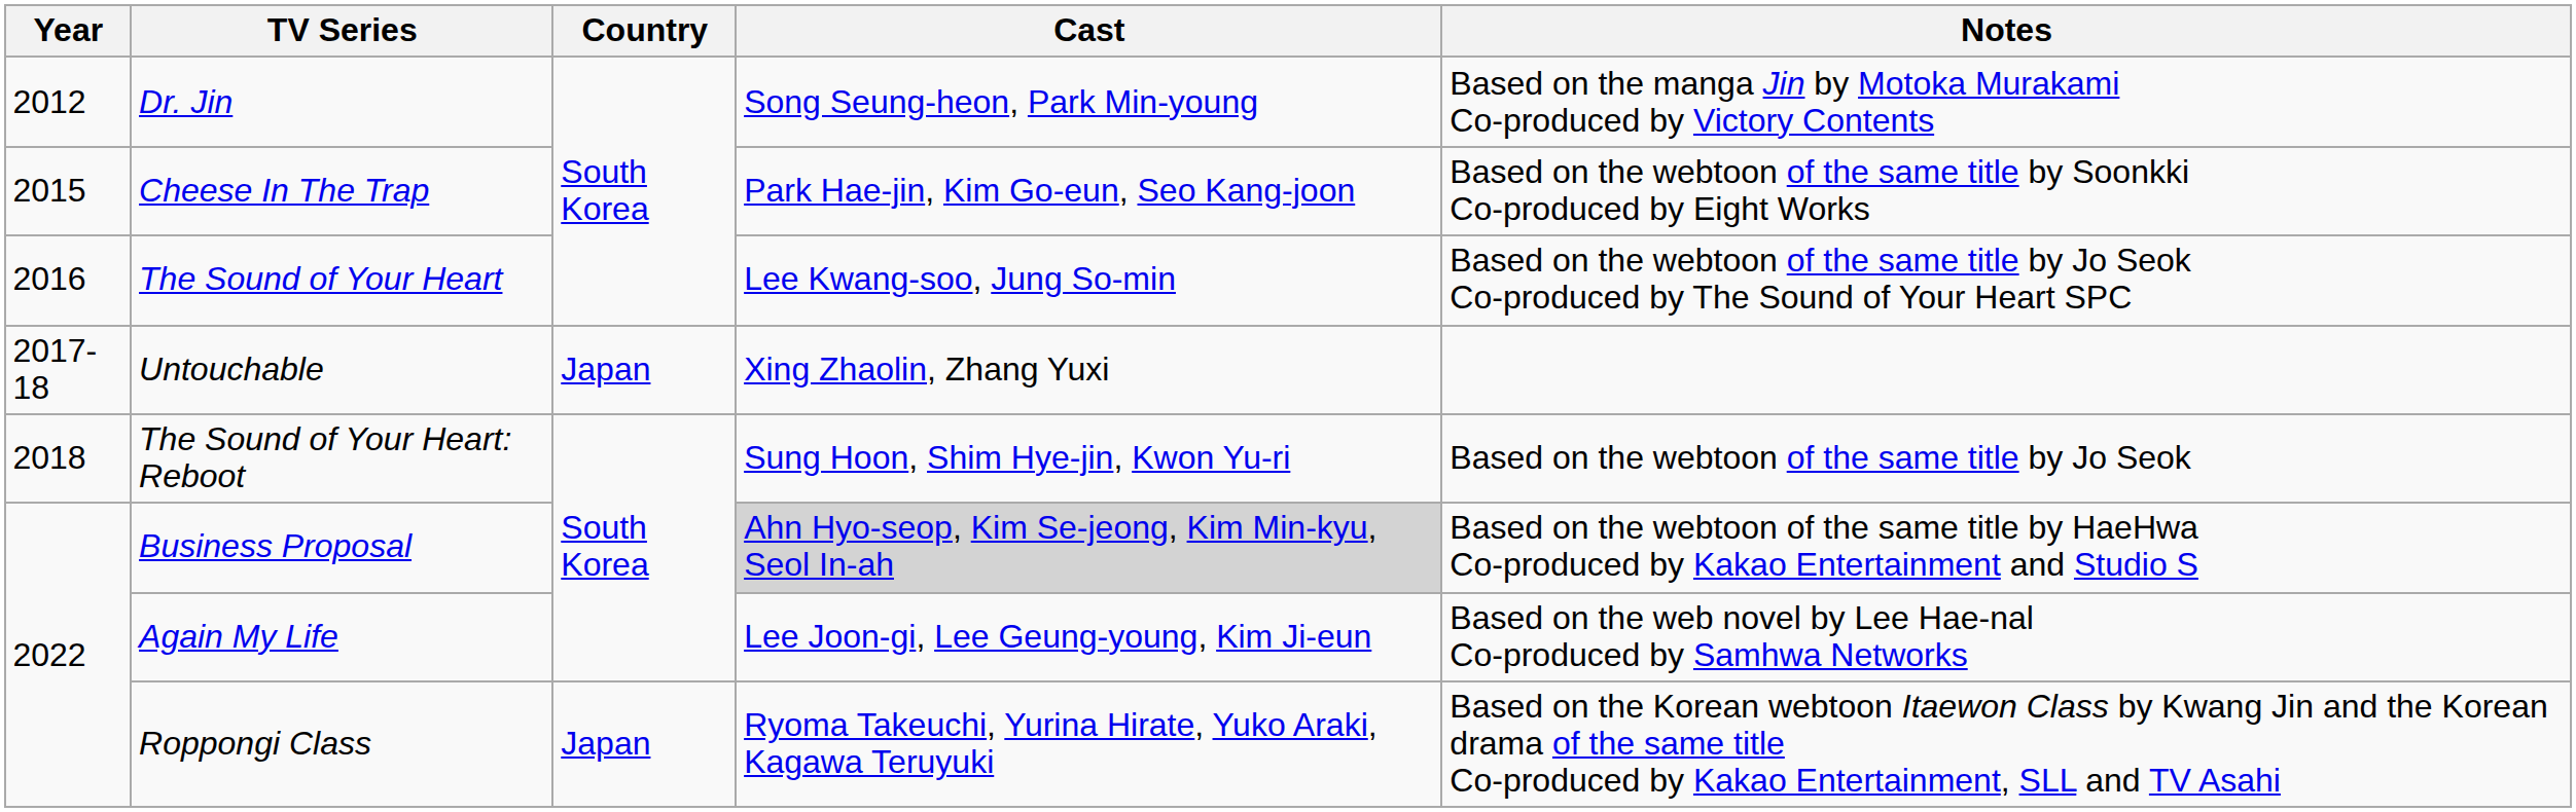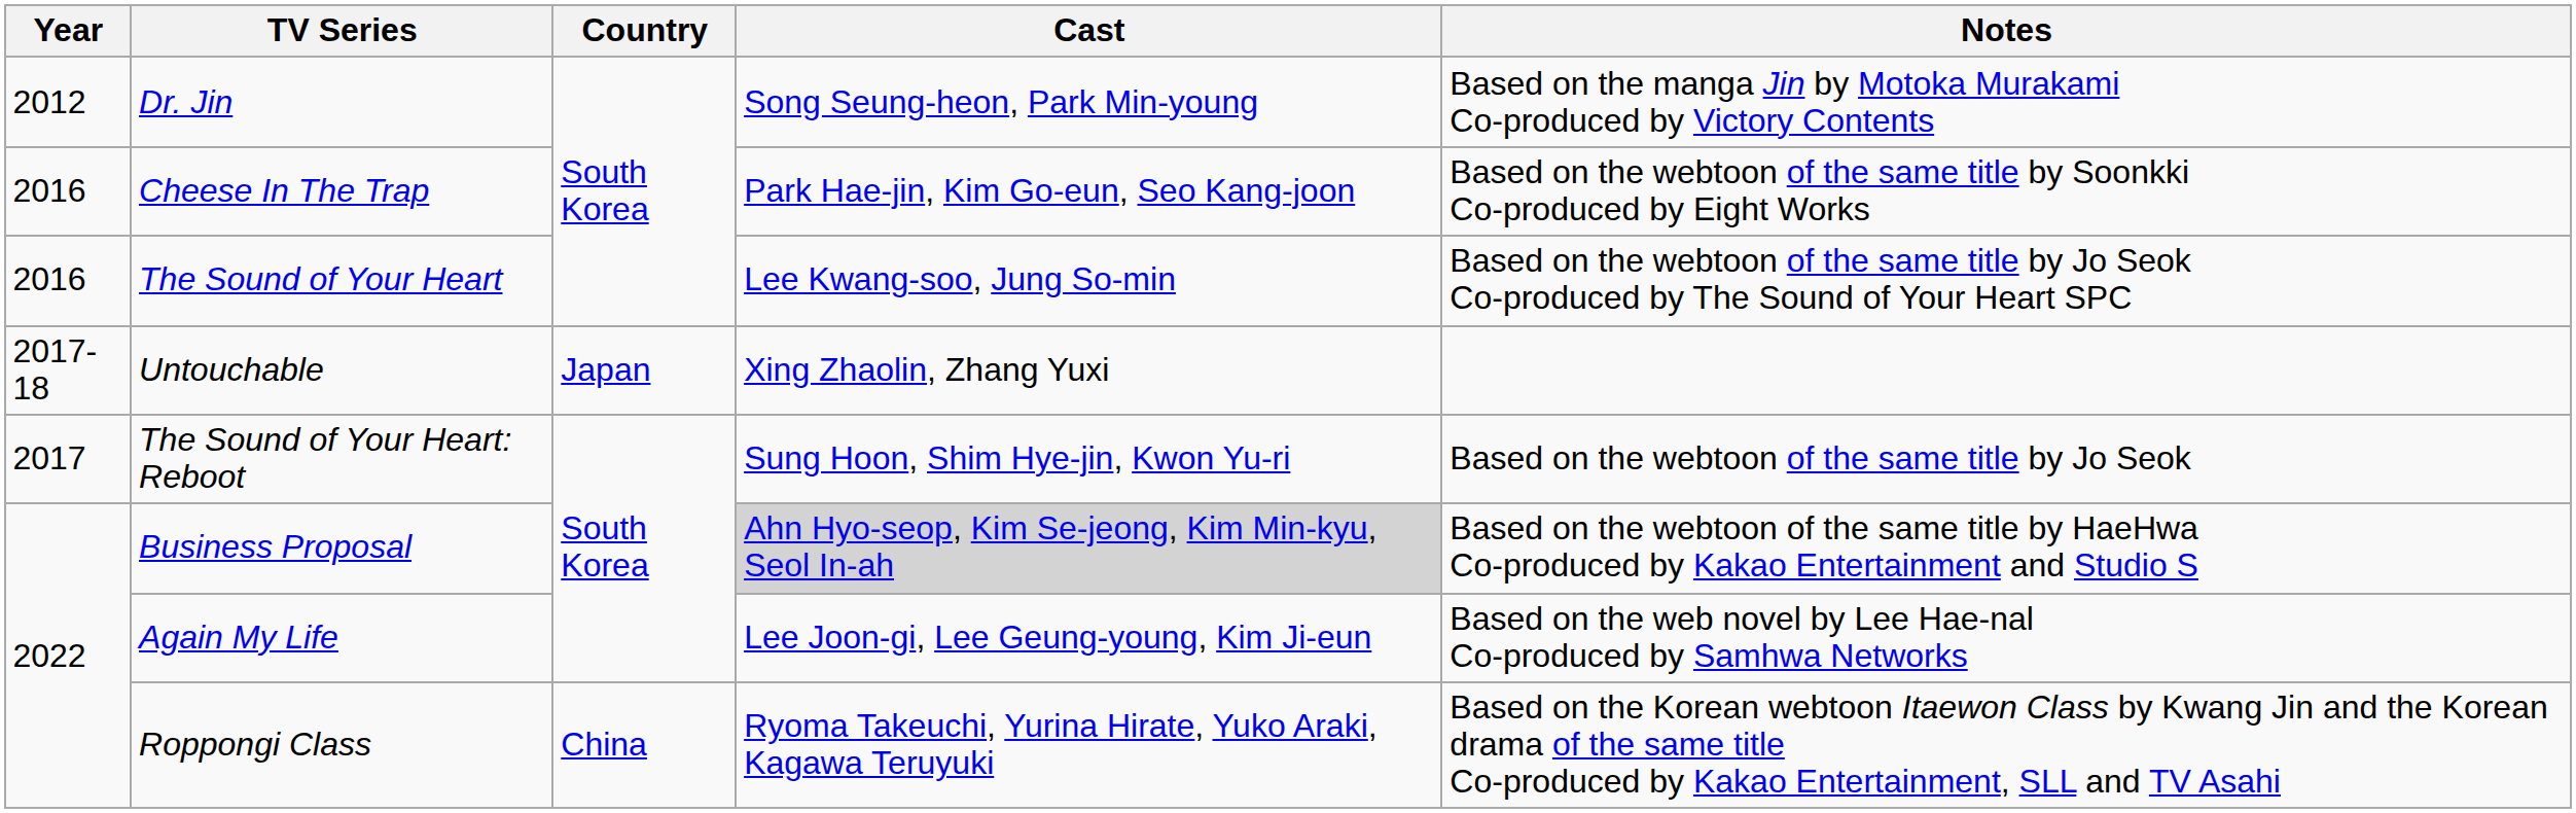Cheese In The Trap | Year: 2015 -> 2016
The Sound of Your Heart: Reboot | Year: 2018 -> 2017
Roppongi Class | Country: Japan -> China
